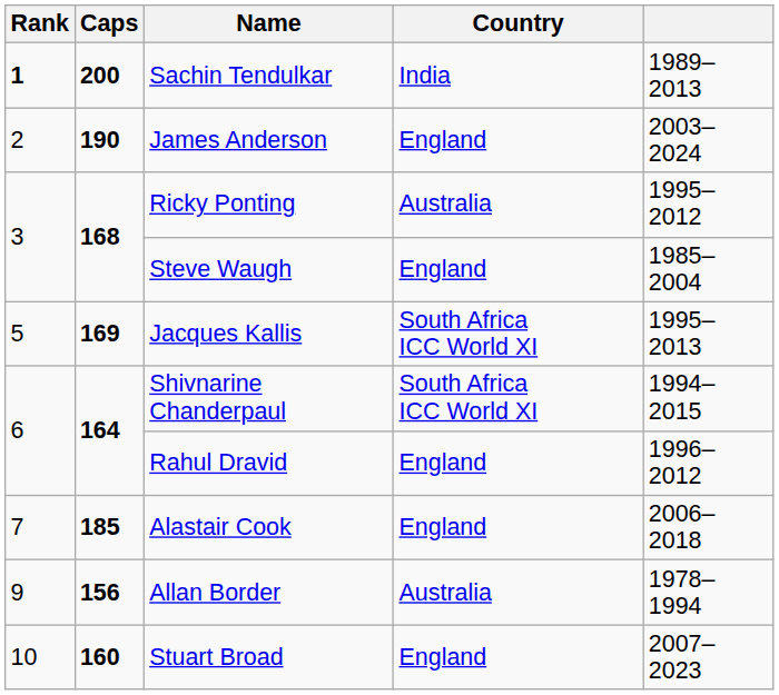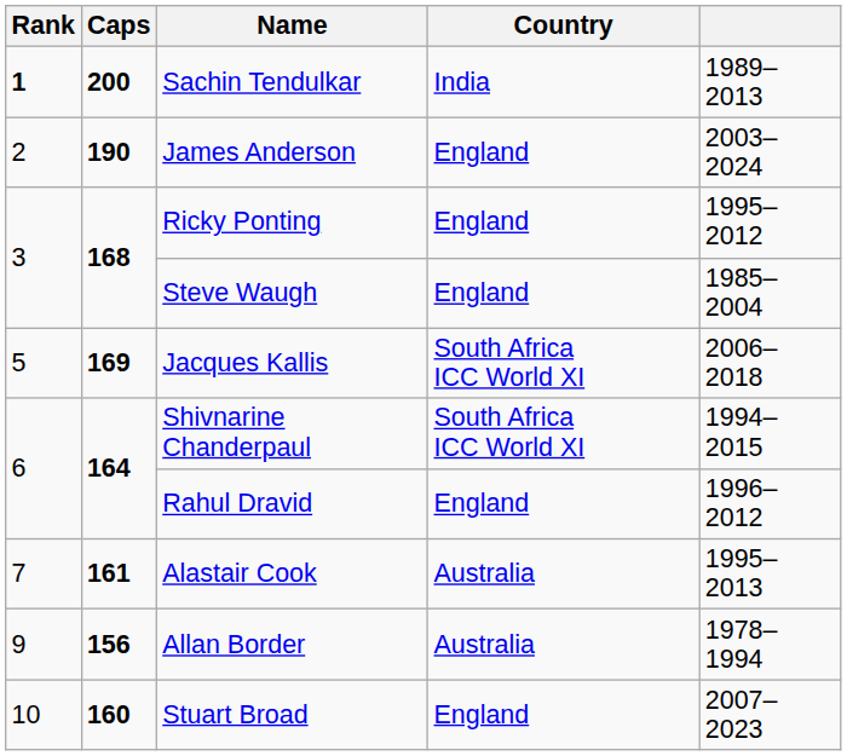Ricky Ponting | Country: Australia -> England
Jacques Kallis | column 5: 1995–2013 -> 2006–2018
Alastair Cook | Caps: 185 -> 161
Alastair Cook | Country: England -> Australia
Alastair Cook | column 5: 2006–2018 -> 1995–2013
